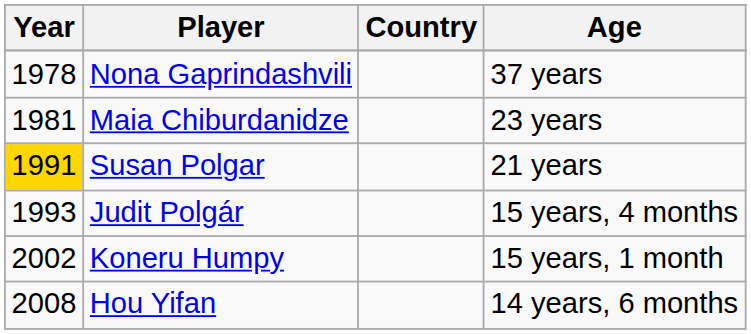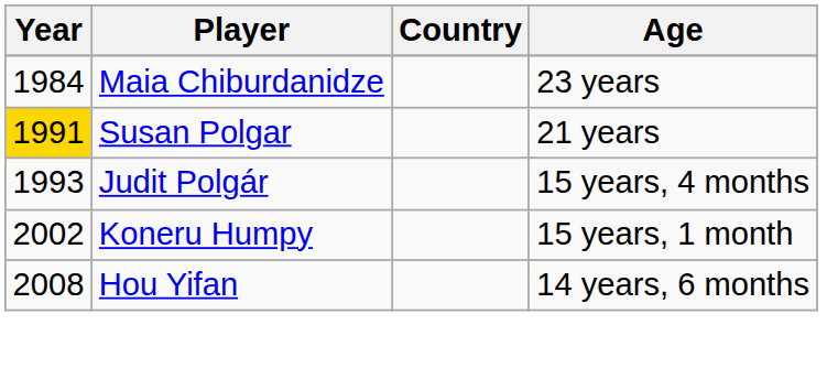- row: 1978 | Nona Gaprindashvili | 37 years
Maia Chiburdanidze | Year: 1981 -> 1984
